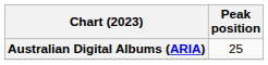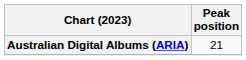Australian Digital Albums (ARIA) | Peak position: 25 -> 21
